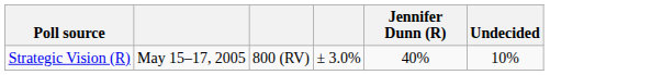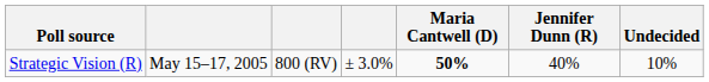+ column: Maria Cantwell (D) | 50%
